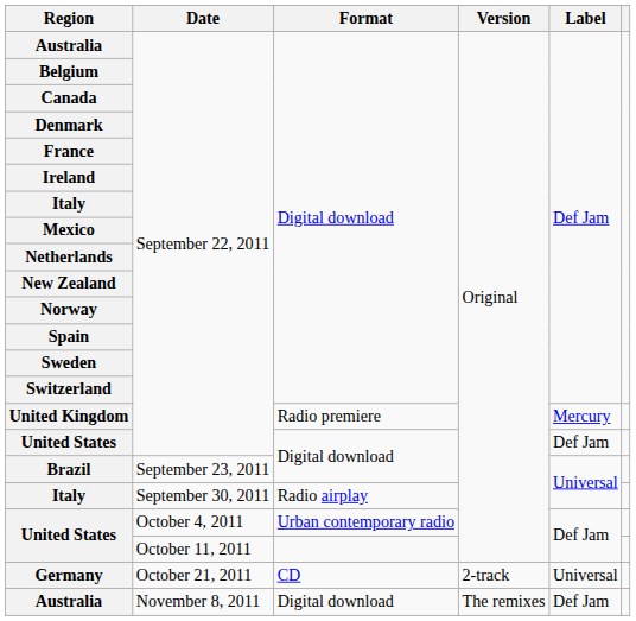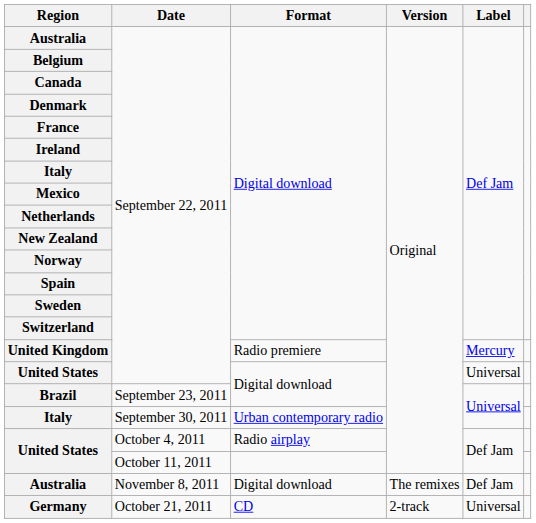United States / September 22, 2011 | Label: Def Jam -> Universal
September 30, 2011 | Format: Radio airplay -> Urban contemporary radio
October 4, 2011 | Format: Urban contemporary radio -> Radio airplay
rows swapped: October 21, 2011 <-> November 8, 2011
